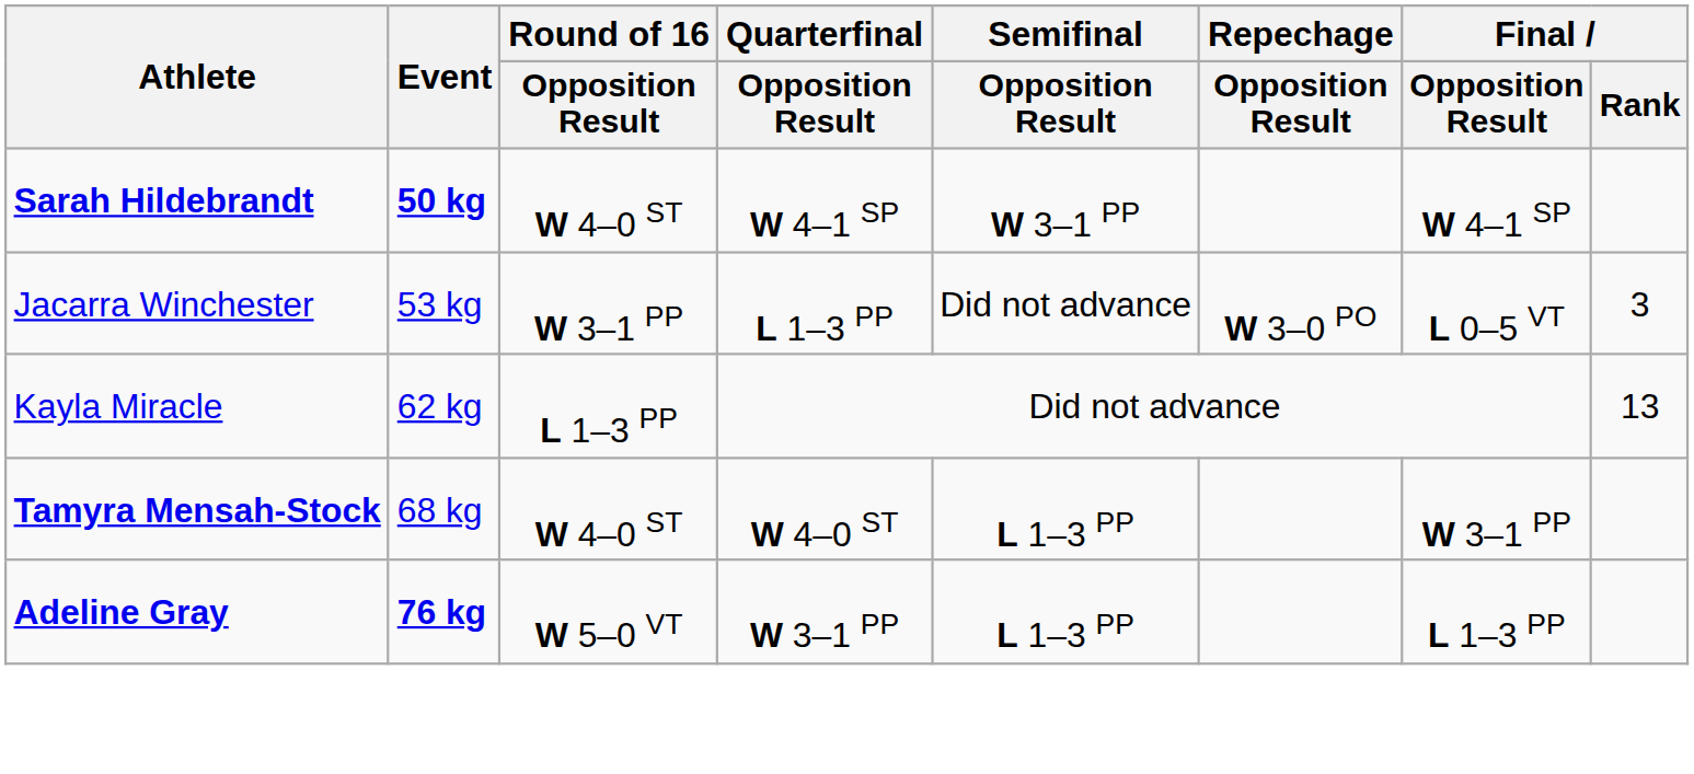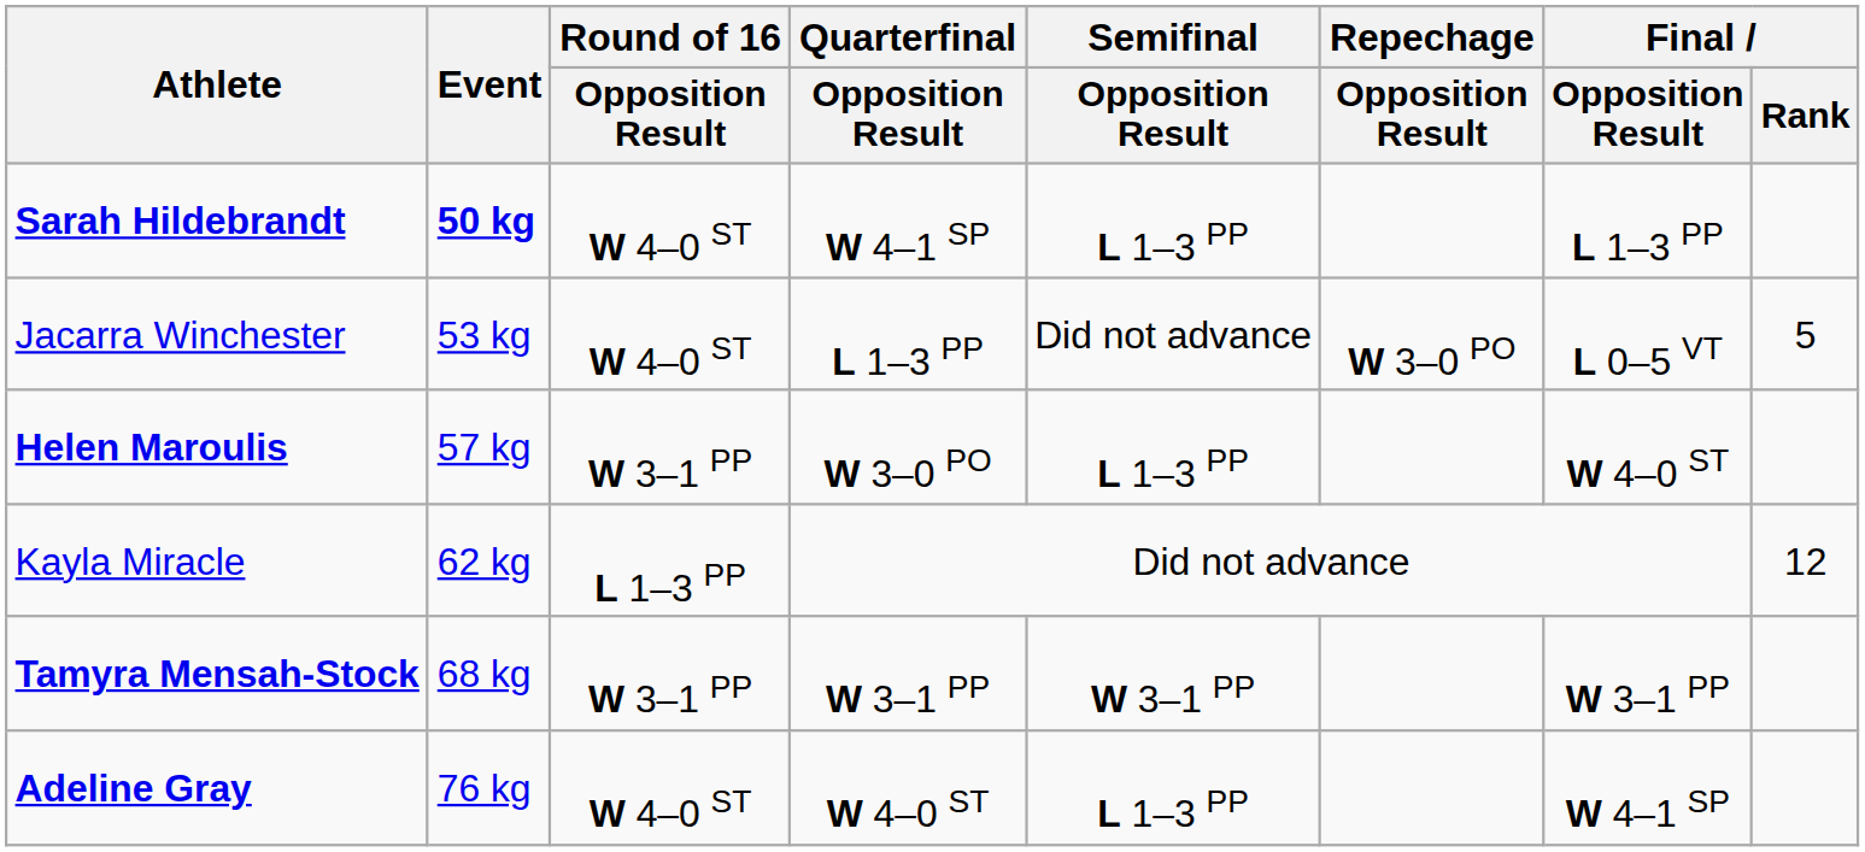Sarah Hildebrandt | Semifinal / Opposition Result: W 3–1 PP -> L 1–3 PP
Sarah Hildebrandt | Final / Opposition Result: W 4–1 SP -> L 1–3 PP
Jacarra Winchester | Round of 16 / Opposition Result: W 3–1 PP -> W 4–0 ST
Jacarra Winchester | Final / Rank: 3 -> 5
+ row: Helen Maroulis | 57 kg | W 3–1 PP | W 3–0 PO | L 1–3 PP | W 4–0 ST
Kayla Miracle | Final / Rank: 13 -> 12
Tamyra Mensah-Stock | Round of 16 / Opposition Result: W 4–0 ST -> W 3–1 PP
Tamyra Mensah-Stock | Quarterfinal / Opposition Result: W 4–0 ST -> W 3–1 PP
Tamyra Mensah-Stock | Semifinal / Opposition Result: L 1–3 PP -> W 3–1 PP
Adeline Gray | Event: bold -> normal
Adeline Gray | Round of 16 / Opposition Result: W 5–0 VT -> W 4–0 ST
Adeline Gray | Quarterfinal / Opposition Result: W 3–1 PP -> W 4–0 ST
Adeline Gray | Final / Opposition Result: L 1–3 PP -> W 4–1 SP
